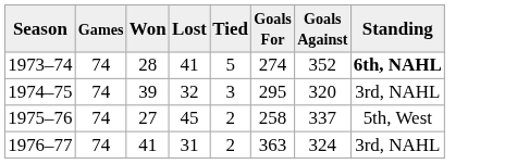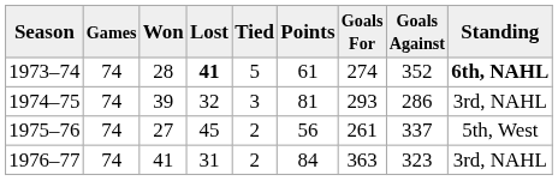+ column: Points | 61 | 81 | 56 | 84
1973–74 | Lost: normal -> bold
1974–75 | Goals For: 295 -> 293
1974–75 | Goals Against: 320 -> 286
1975–76 | Goals For: 258 -> 261
1976–77 | Goals Against: 324 -> 323
